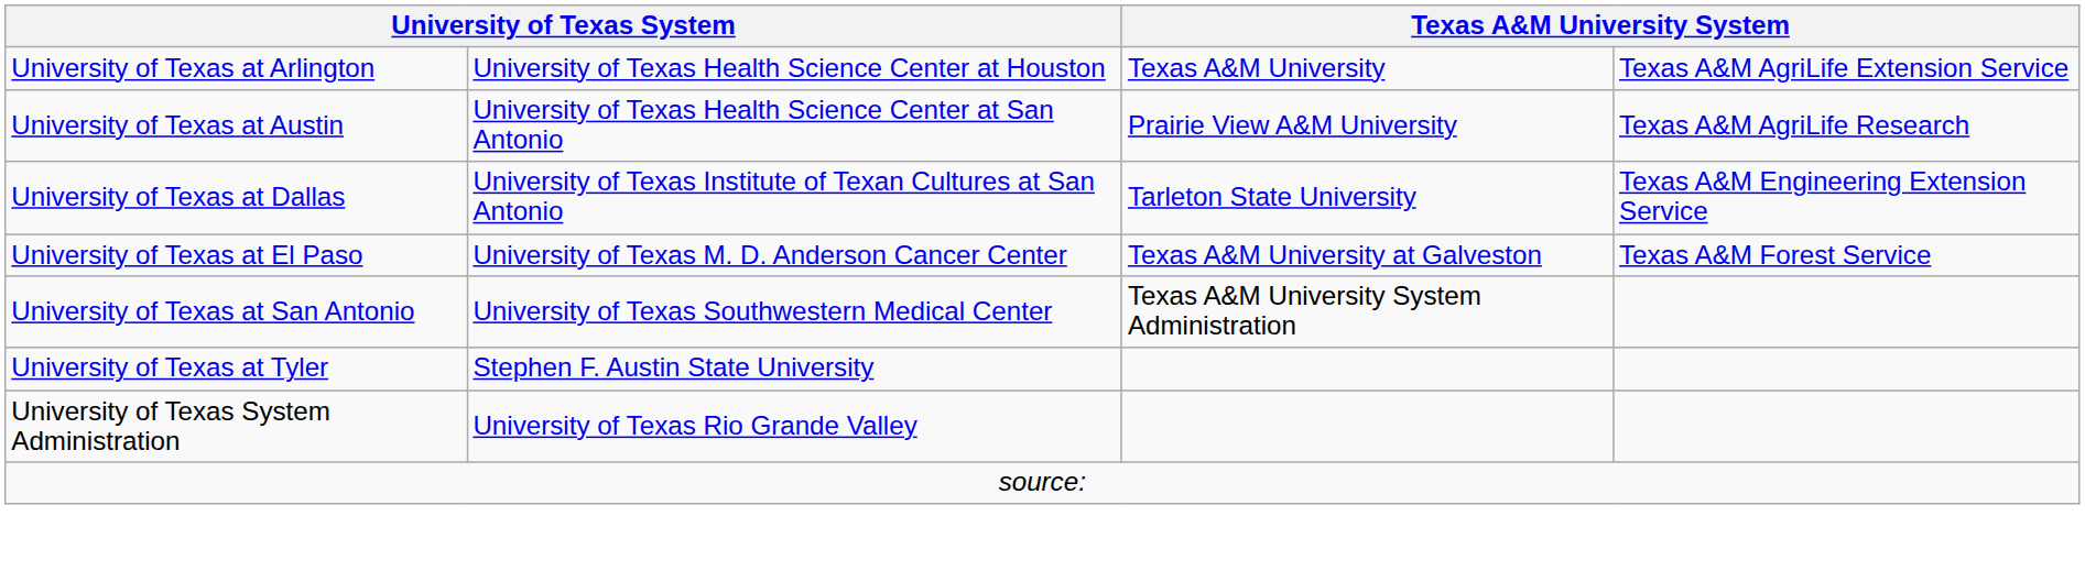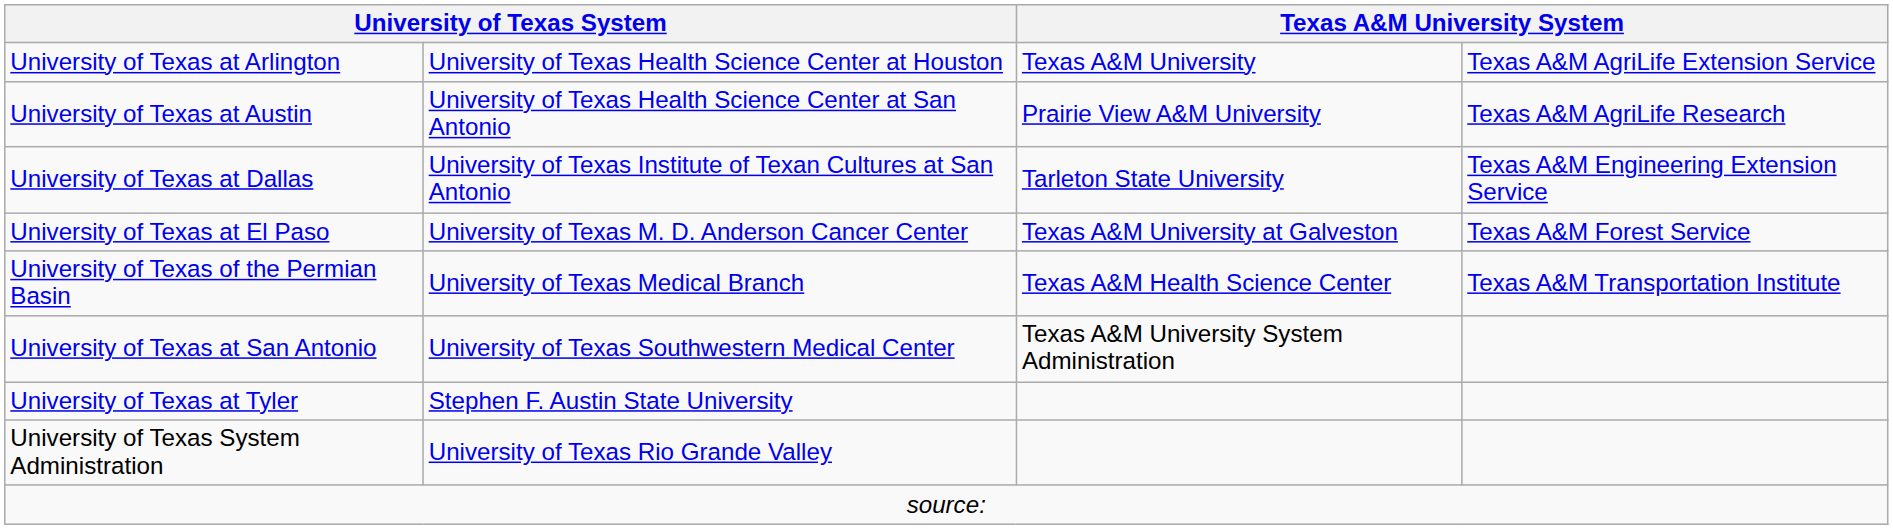+ row: University of Texas of the Permian Basin | University of Texas Medical Branch | Texas A&M Health Science Center | Texas A&M Transportation Institute
